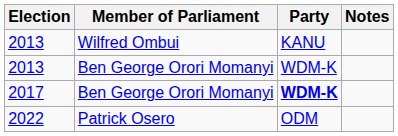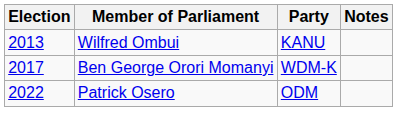- row: 2013 | Ben George Orori Momanyi | WDM-K
2017 | Party: bold -> normal
